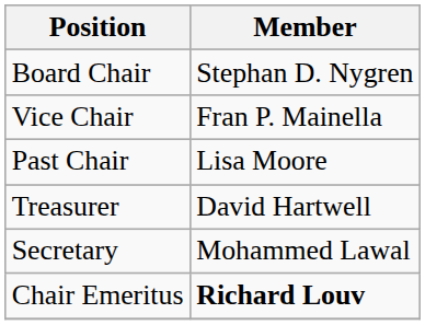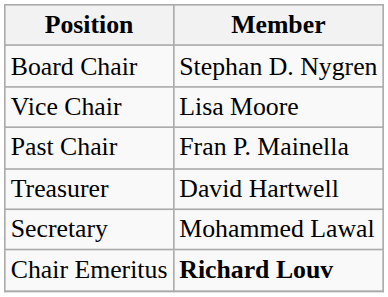Vice Chair | Member: Fran P. Mainella -> Lisa Moore
Past Chair | Member: Lisa Moore -> Fran P. Mainella
